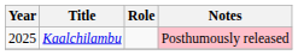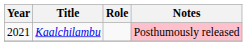Kaalchilambu | Year: 2025 -> 2021
